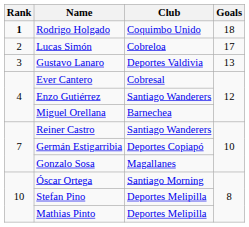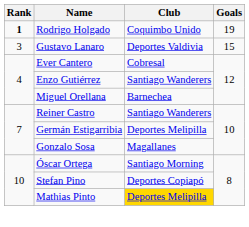Rodrigo Holgado | Goals: 18 -> 19
- row: 2 | Lucas Simón | Cobreloa | 17
Gustavo Lanaro | Goals: 13 -> 15
Germán Estigarribia | Club: Deportes Copiapó -> Deportes Melipilla
Stefan Pino | Club: Deportes Melipilla -> Deportes Copiapó
Mathias Pinto | Club: no background -> gold background
